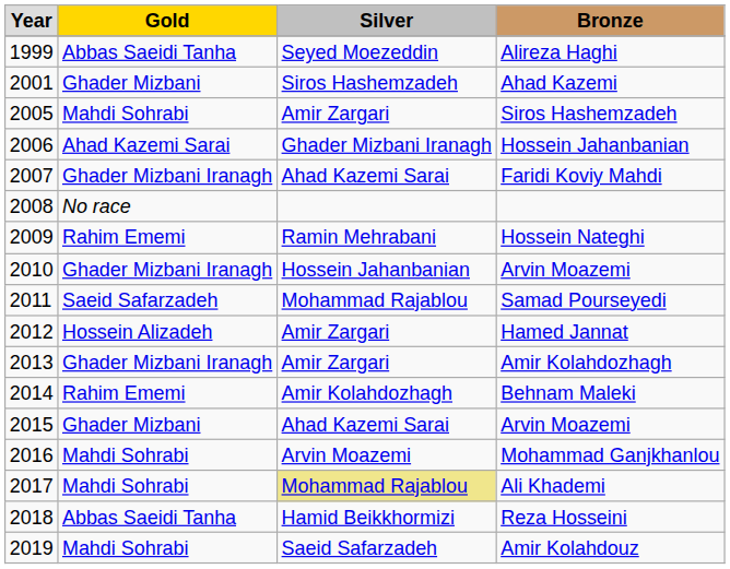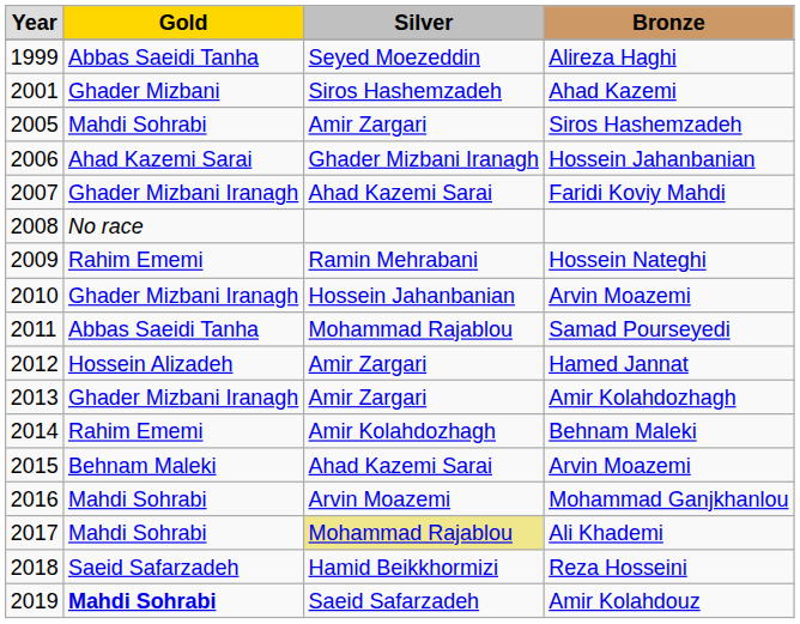Samad Pourseyedi | column 2: Saeid Safarzadeh -> Abbas Saeidi Tanha
2015 / Arvin Moazemi | column 2: Ghader Mizbani -> Behnam Maleki
Reza Hosseini | column 2: Abbas Saeidi Tanha -> Saeid Safarzadeh
Amir Kolahdouz | column 2: normal -> bold
